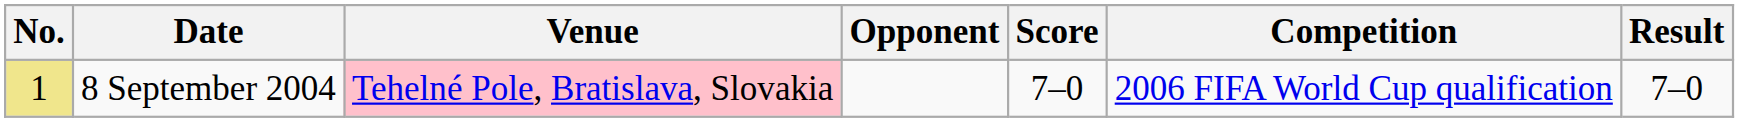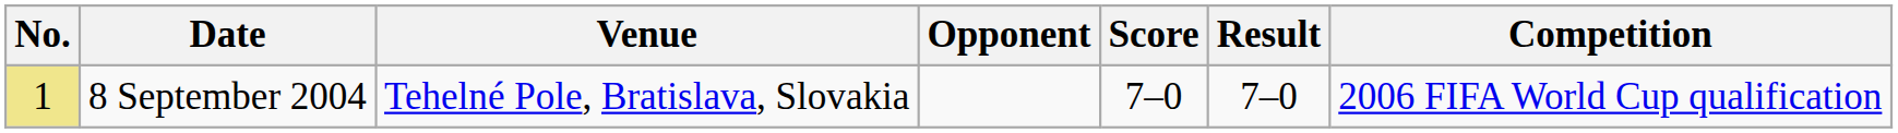columns swapped: Result <-> Competition
8 September 2004 | Venue: pink background -> no background
